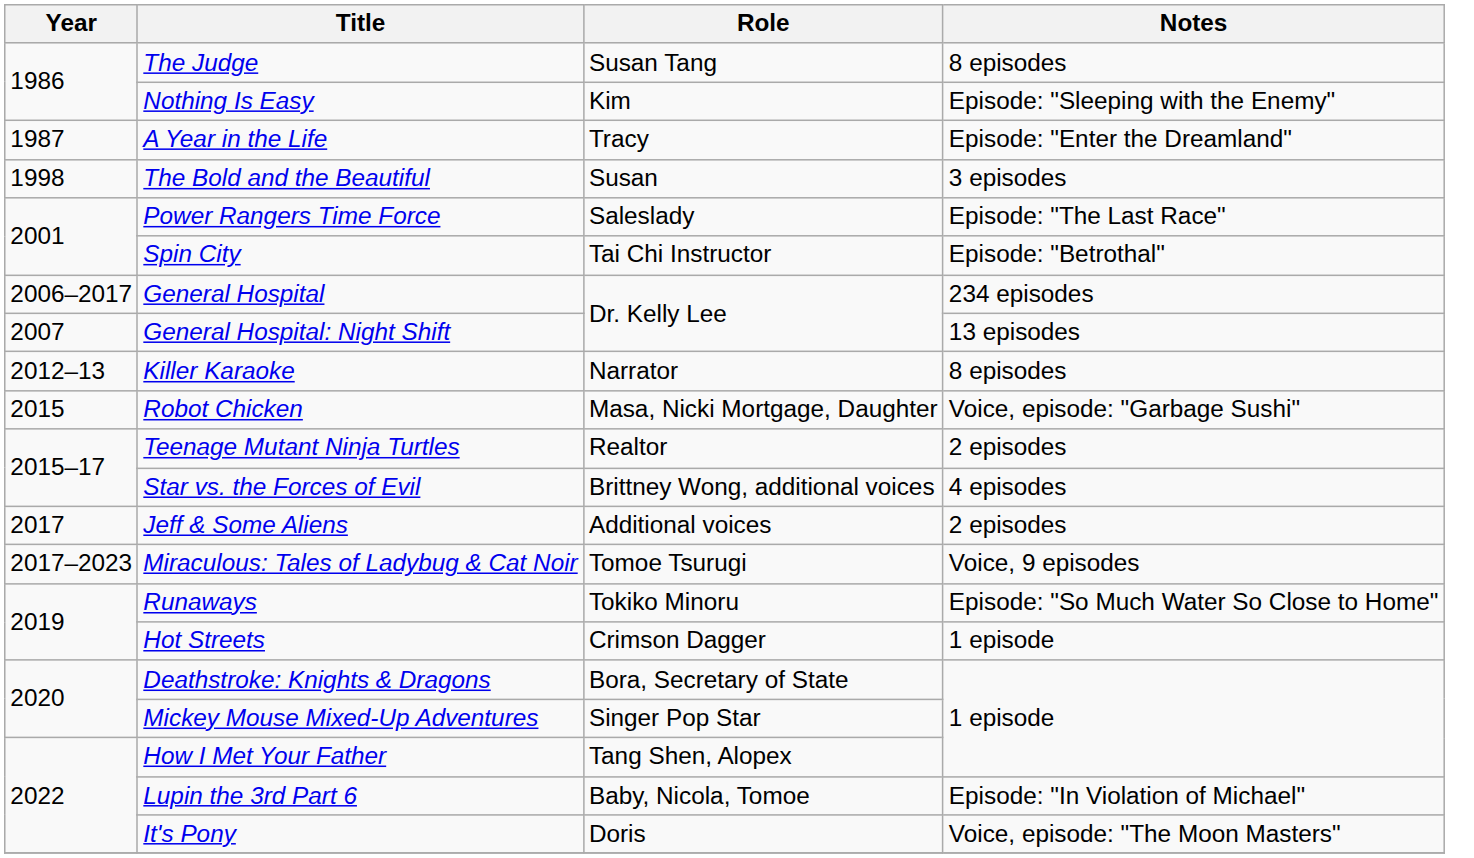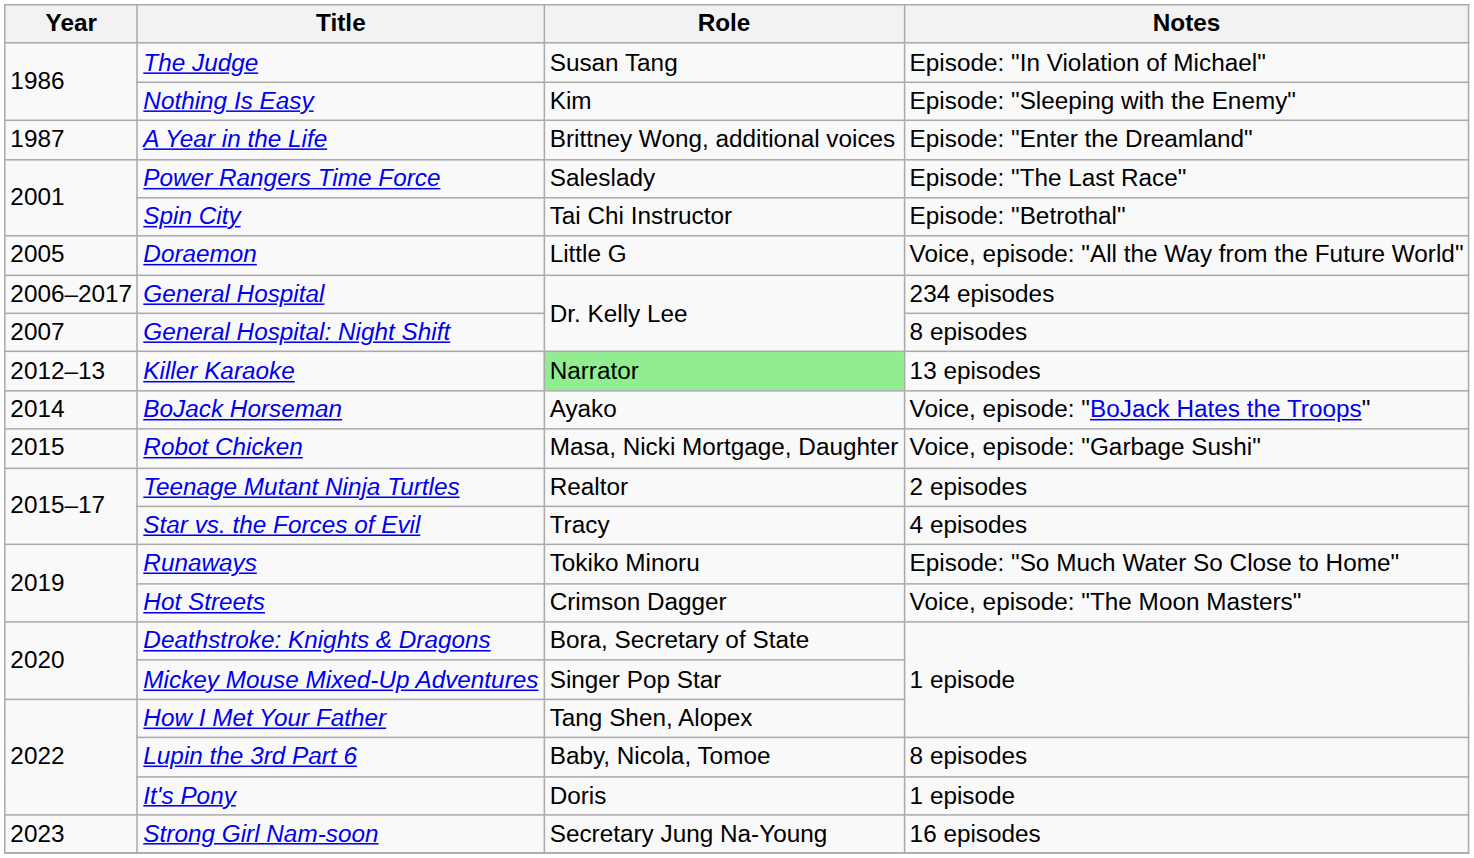The Judge | Notes: 8 episodes -> Episode: "In Violation of Michael"
A Year in the Life | Role: Tracy -> Brittney Wong, additional voices
- row: 1998 | The Bold and the Beautiful | Susan | 3 episodes
+ row: 2005 | Doraemon | Little G | Voice, episode: "All the Way from the Future World"
General Hospital: Night Shift | Notes: 13 episodes -> 8 episodes
Killer Karaoke | Role: no background -> lightgreen background
Killer Karaoke | Notes: 8 episodes -> 13 episodes
+ row: 2014 | BoJack Horseman | Ayako | Voice, episode: "BoJack Hates the Troops"
Star vs. the Forces of Evil | Role: Brittney Wong, additional voices -> Tracy
- row: 2017 | Jeff & Some Aliens | Additional voices | 2 episodes
- row: 2017–2023 | Miraculous: Tales of Ladybug & Cat Noir | Tomoe Tsurugi | Voice, 9 episodes
Hot Streets | Notes: 1 episode -> Voice, episode: "The Moon Masters"
Lupin the 3rd Part 6 | Notes: Episode: "In Violation of Michael" -> 8 episodes
It's Pony | Notes: Voice, episode: "The Moon Masters" -> 1 episode
+ row: 2023 | Strong Girl Nam-soon | Secretary Jung Na-Young | 16 episodes
